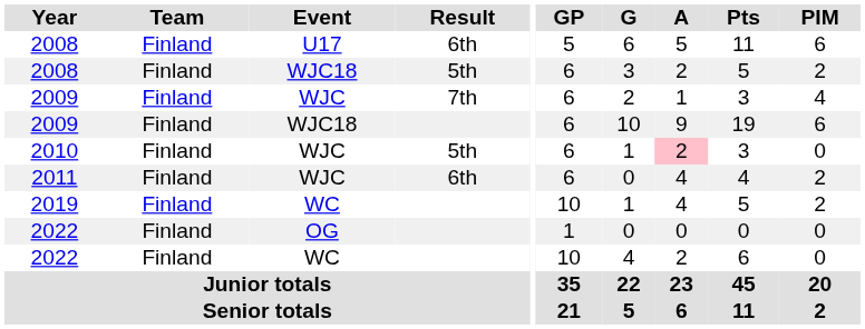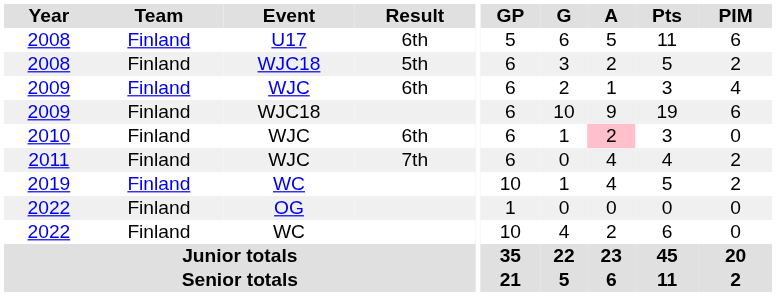2009 / WJC | Result: 7th -> 6th
2010 | Result: 5th -> 6th
2011 | Result: 6th -> 7th
